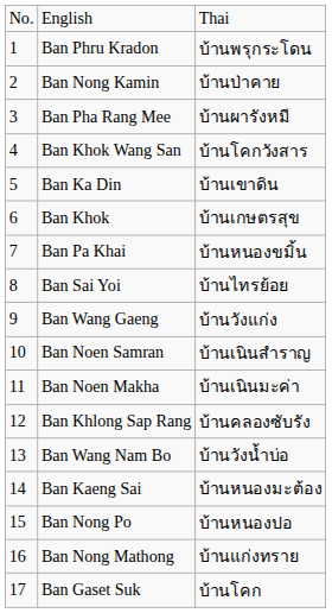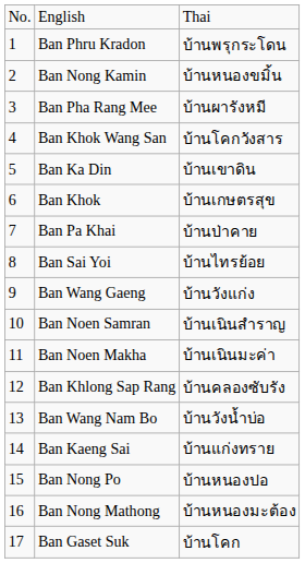Ban Nong Kamin | column 3: บ้านป่าคาย -> บ้านหนองขมิ้น
Ban Pa Khai | column 3: บ้านหนองขมิ้น -> บ้านป่าคาย
Ban Kaeng Sai | column 3: บ้านหนองมะต้อง -> บ้านแก่งทราย
Ban Nong Mathong | column 3: บ้านแก่งทราย -> บ้านหนองมะต้อง
